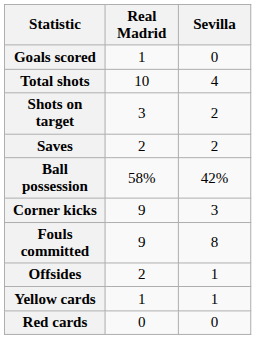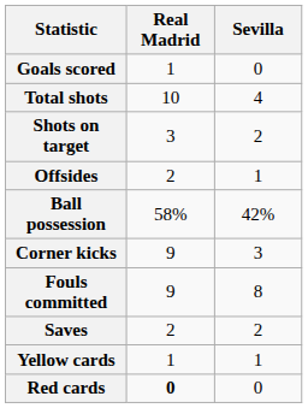rows swapped: Saves <-> Offsides
Red cards | Real Madrid: normal -> bold
